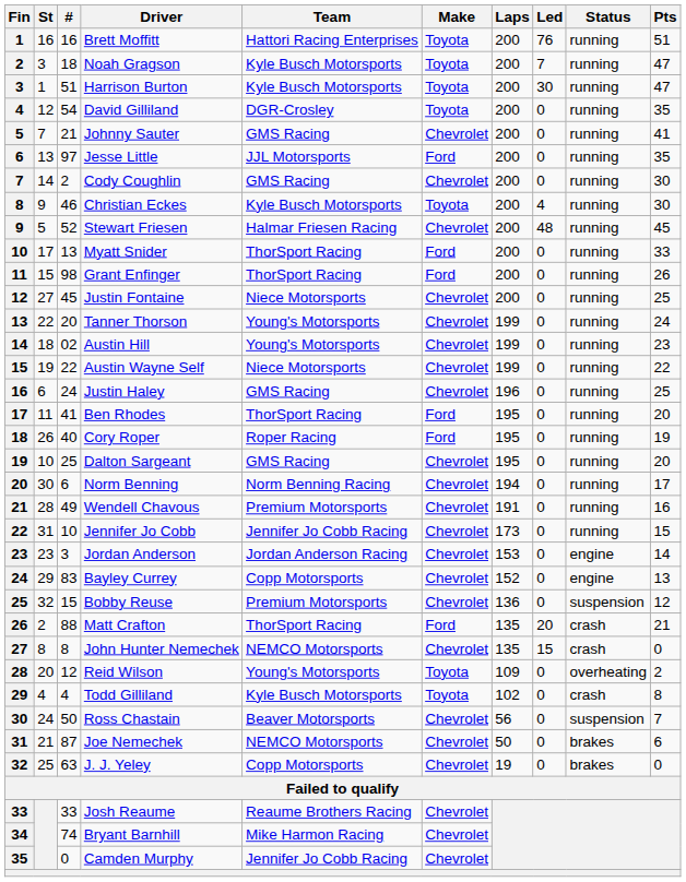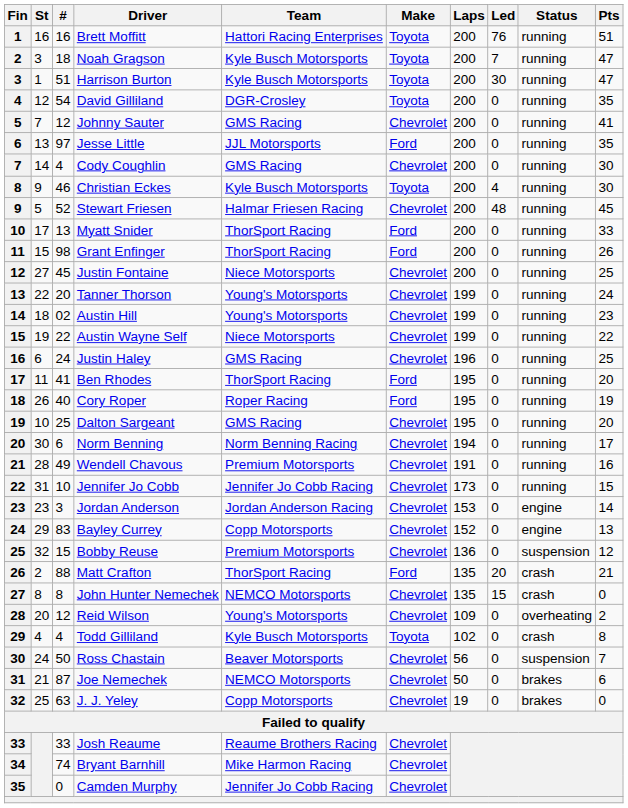Johnny Sauter | #: 21 -> 12
Cody Coughlin | #: 2 -> 4
Reid Wilson | Make: Toyota -> Chevrolet
